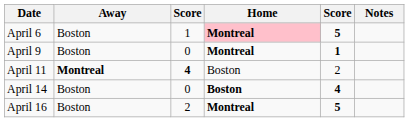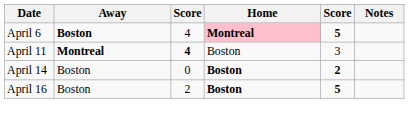April 6 | Away: normal -> bold
April 6 | column 3: 1 -> 4
- row: April 9 | Boston | 0 | Montreal | 1
April 11 | column 5: 2 -> 3
April 14 | column 5: 4 -> 2
April 16 | Home: Montreal -> Boston
